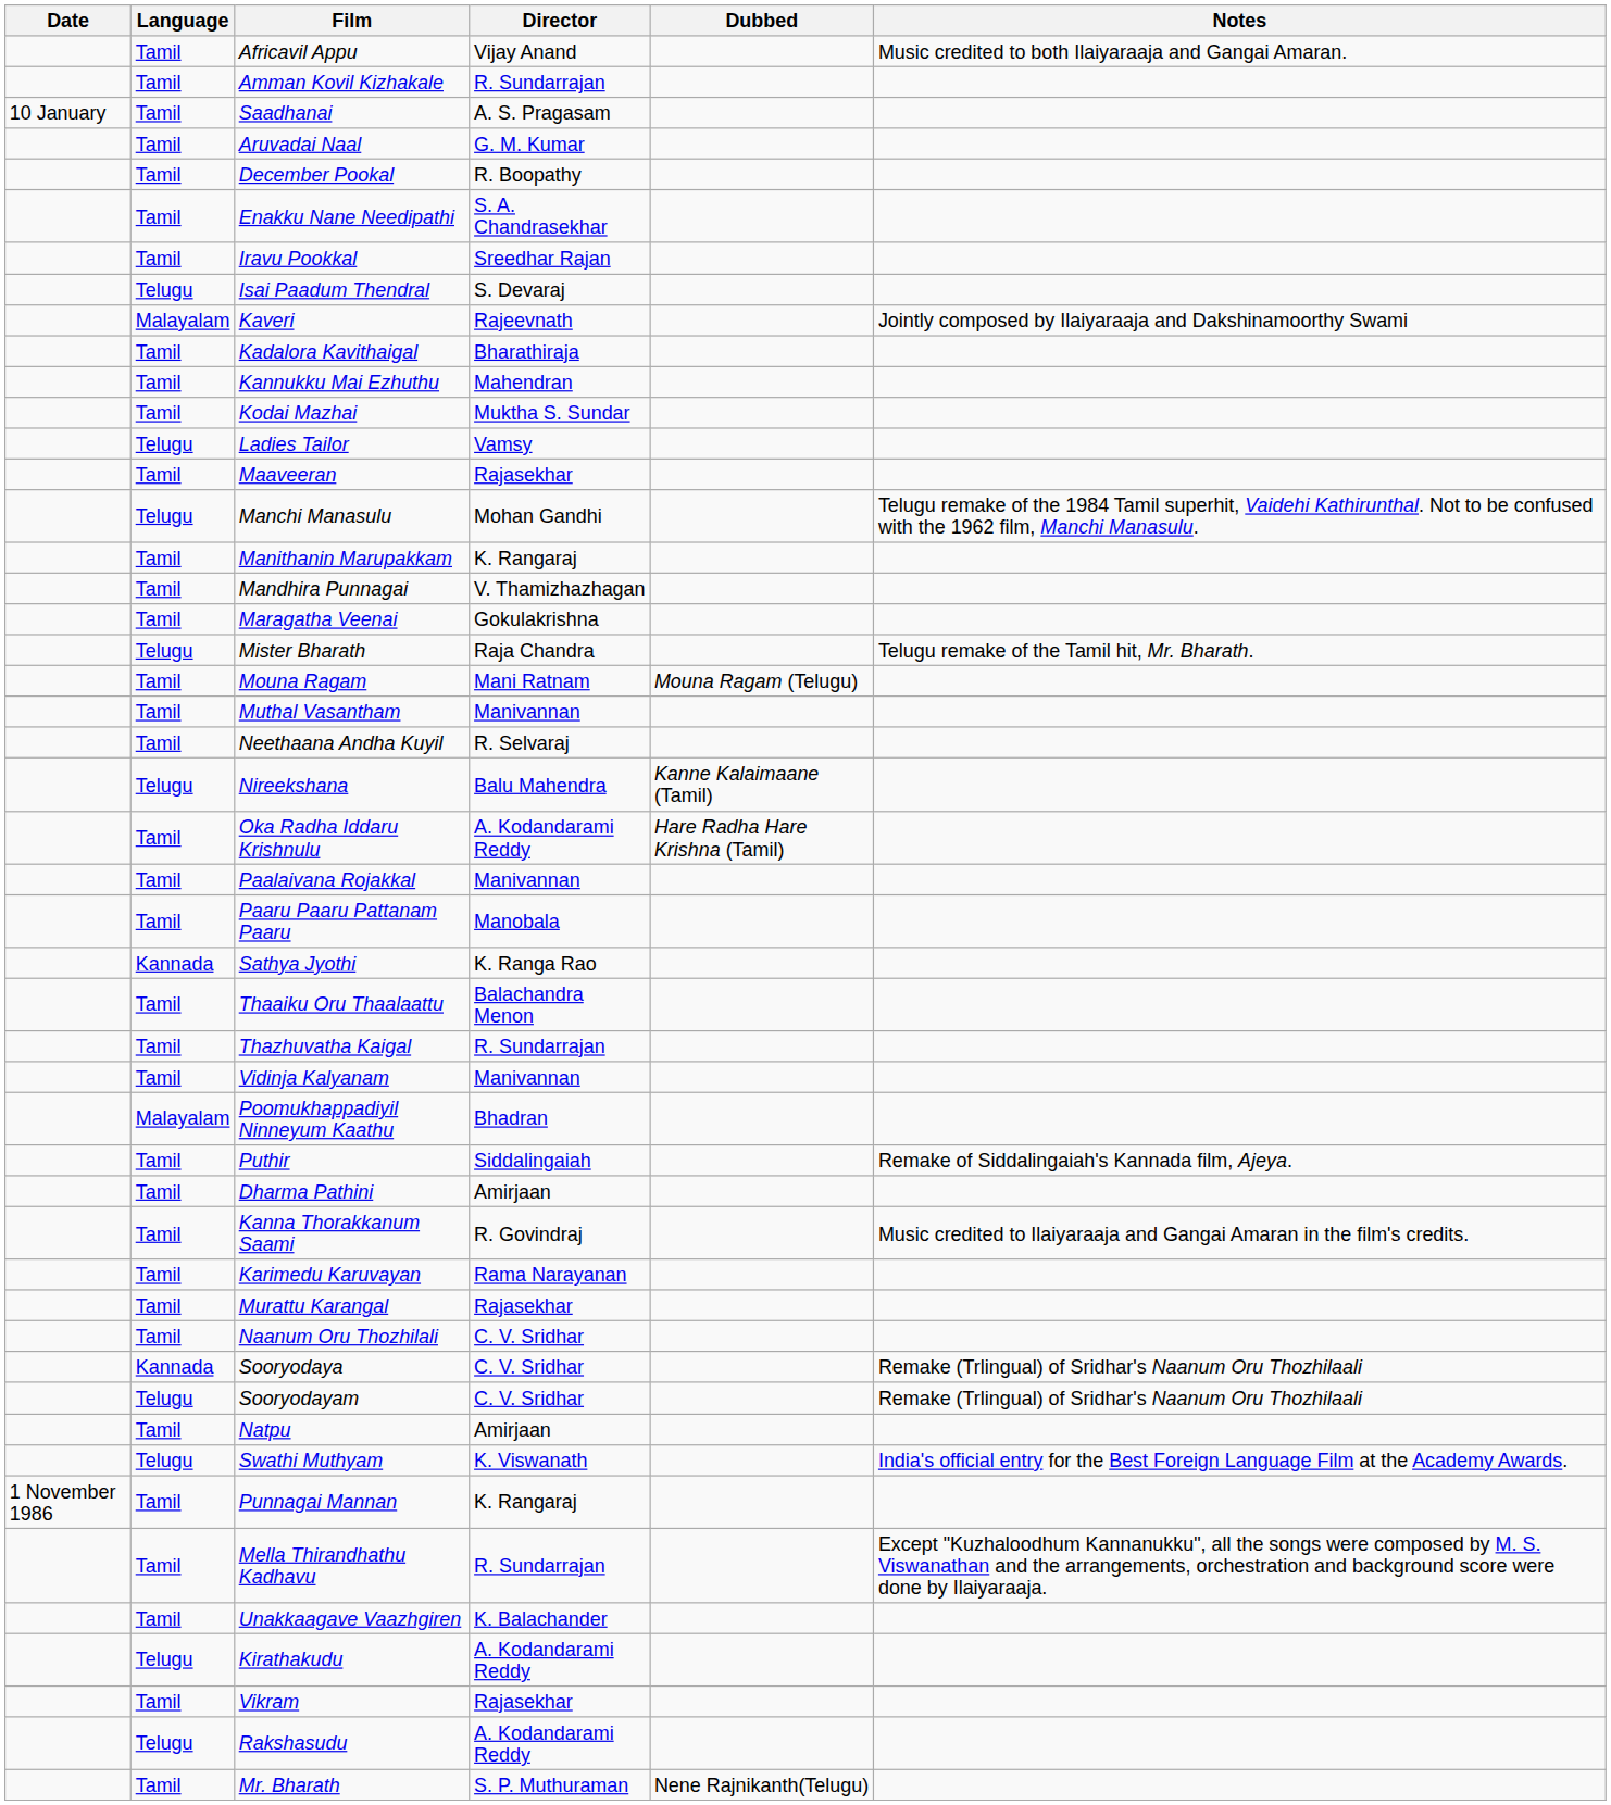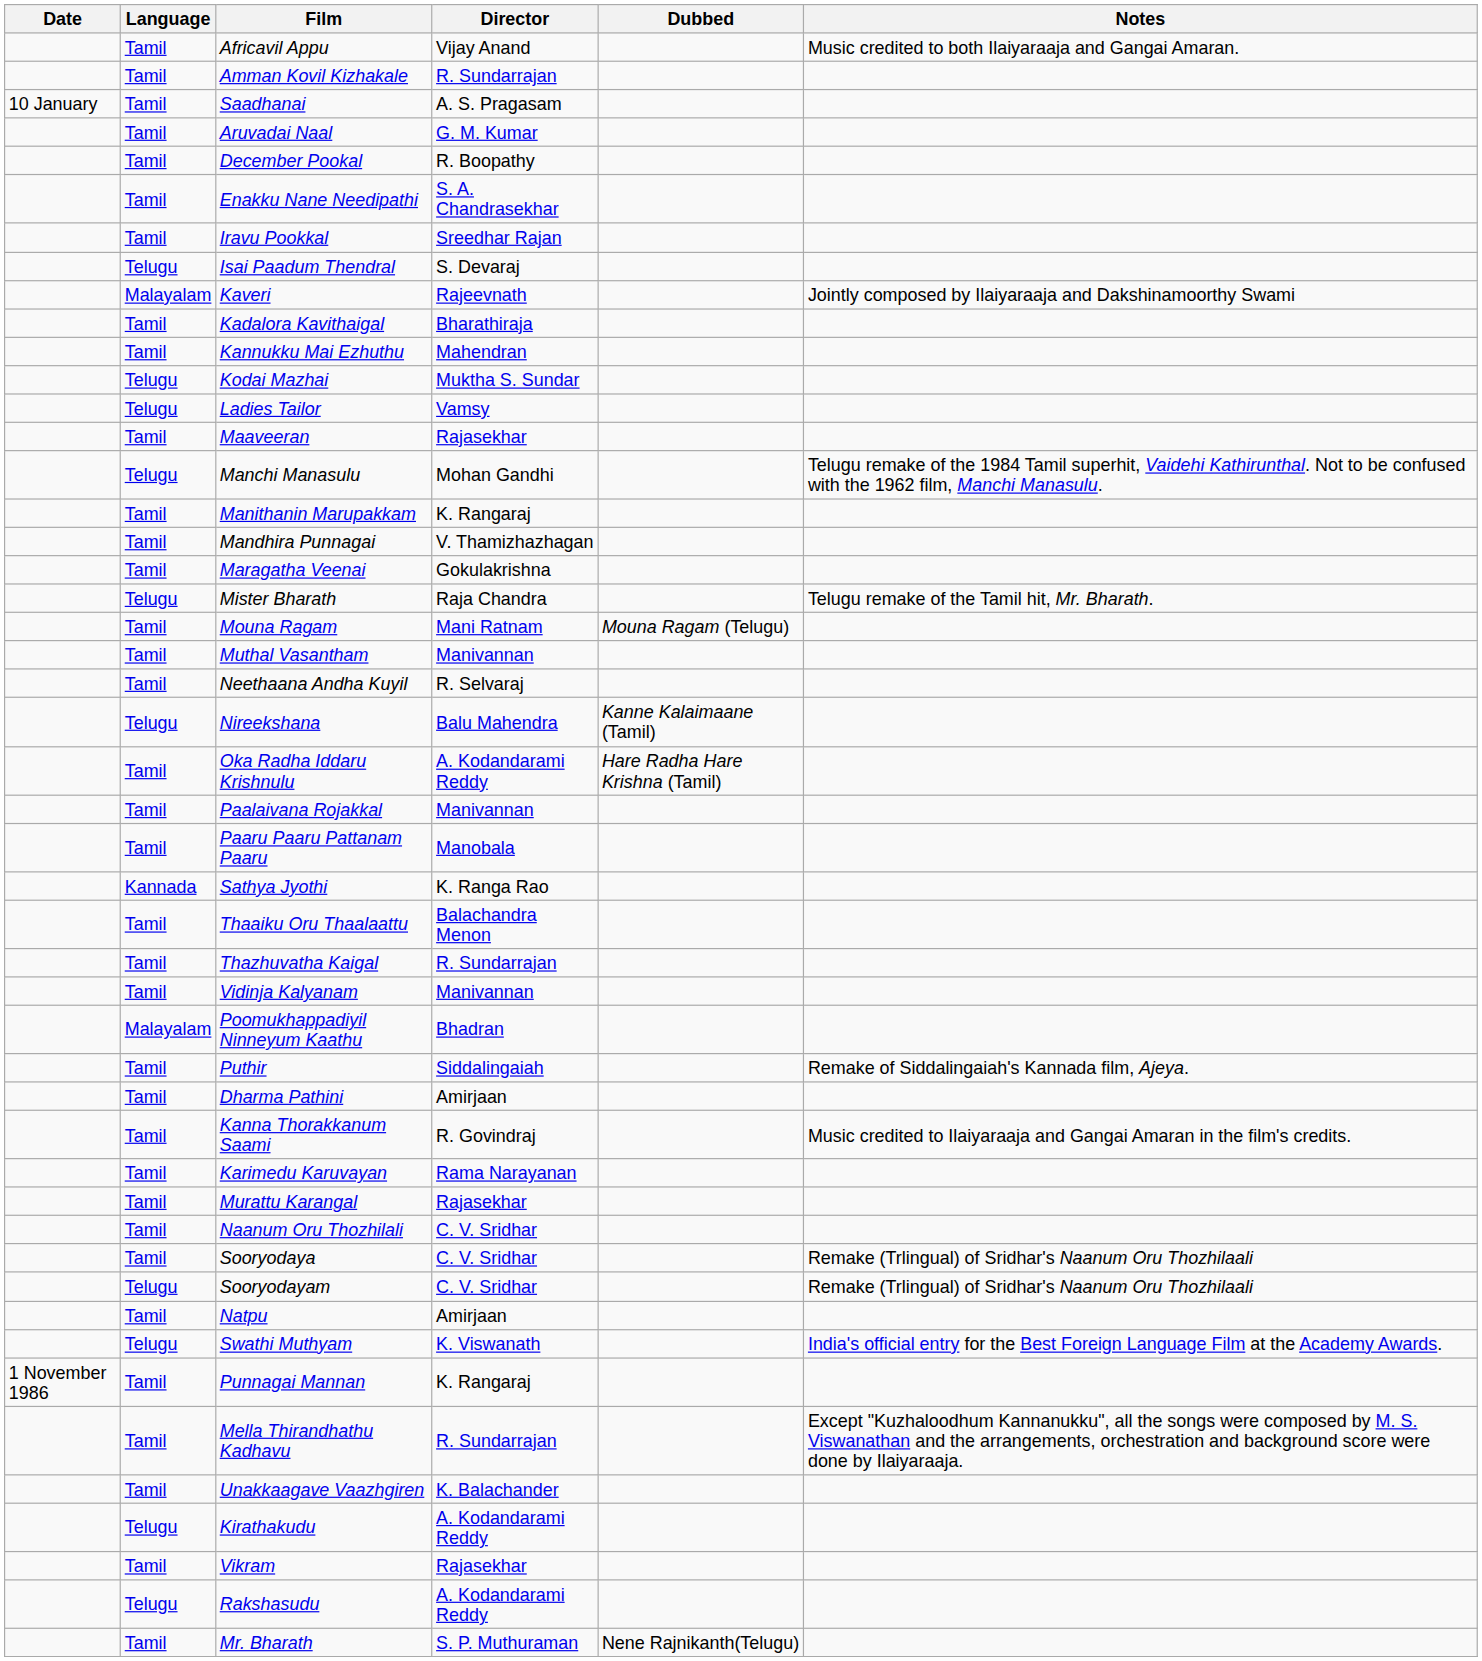Kodai Mazhai | Language: Tamil -> Telugu
Sooryodaya | Language: Kannada -> Tamil
